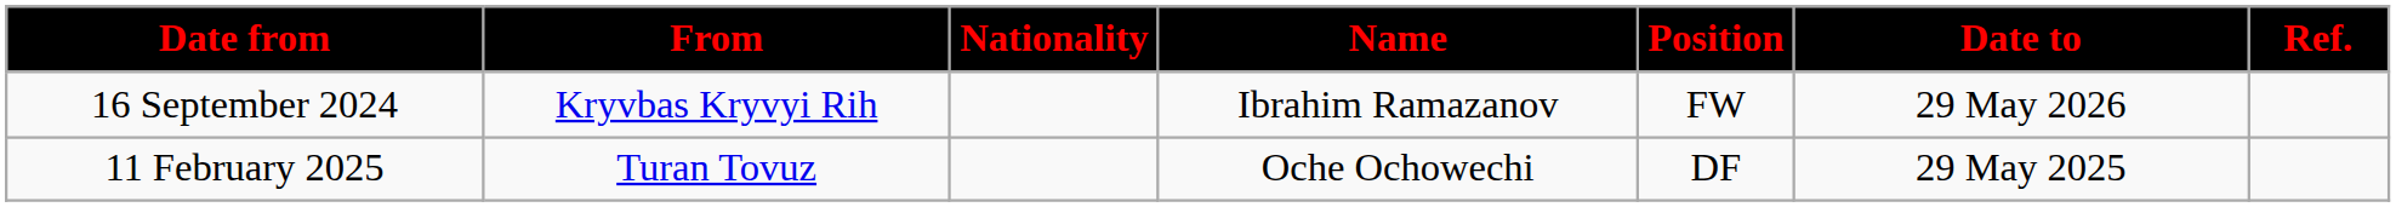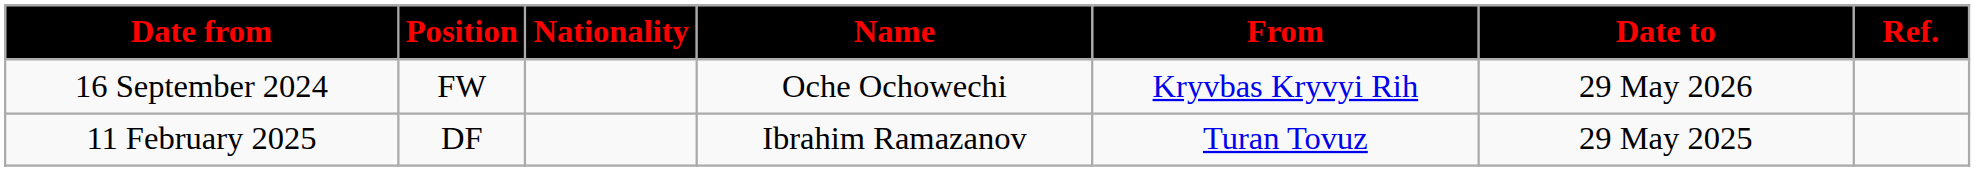columns swapped: Position <-> From
16 September 2024 | Name: Ibrahim Ramazanov -> Oche Ochowechi
11 February 2025 | Name: Oche Ochowechi -> Ibrahim Ramazanov
